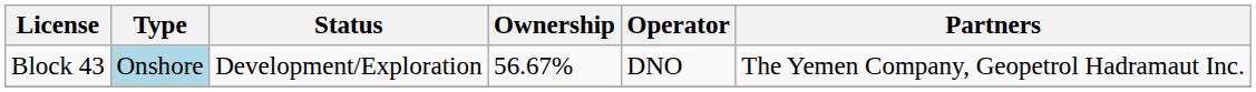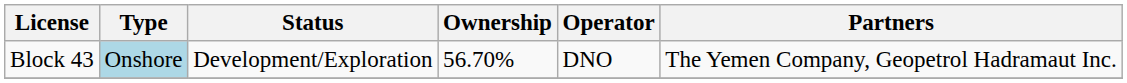Block 43 | Ownership: 56.67% -> 56.70%
